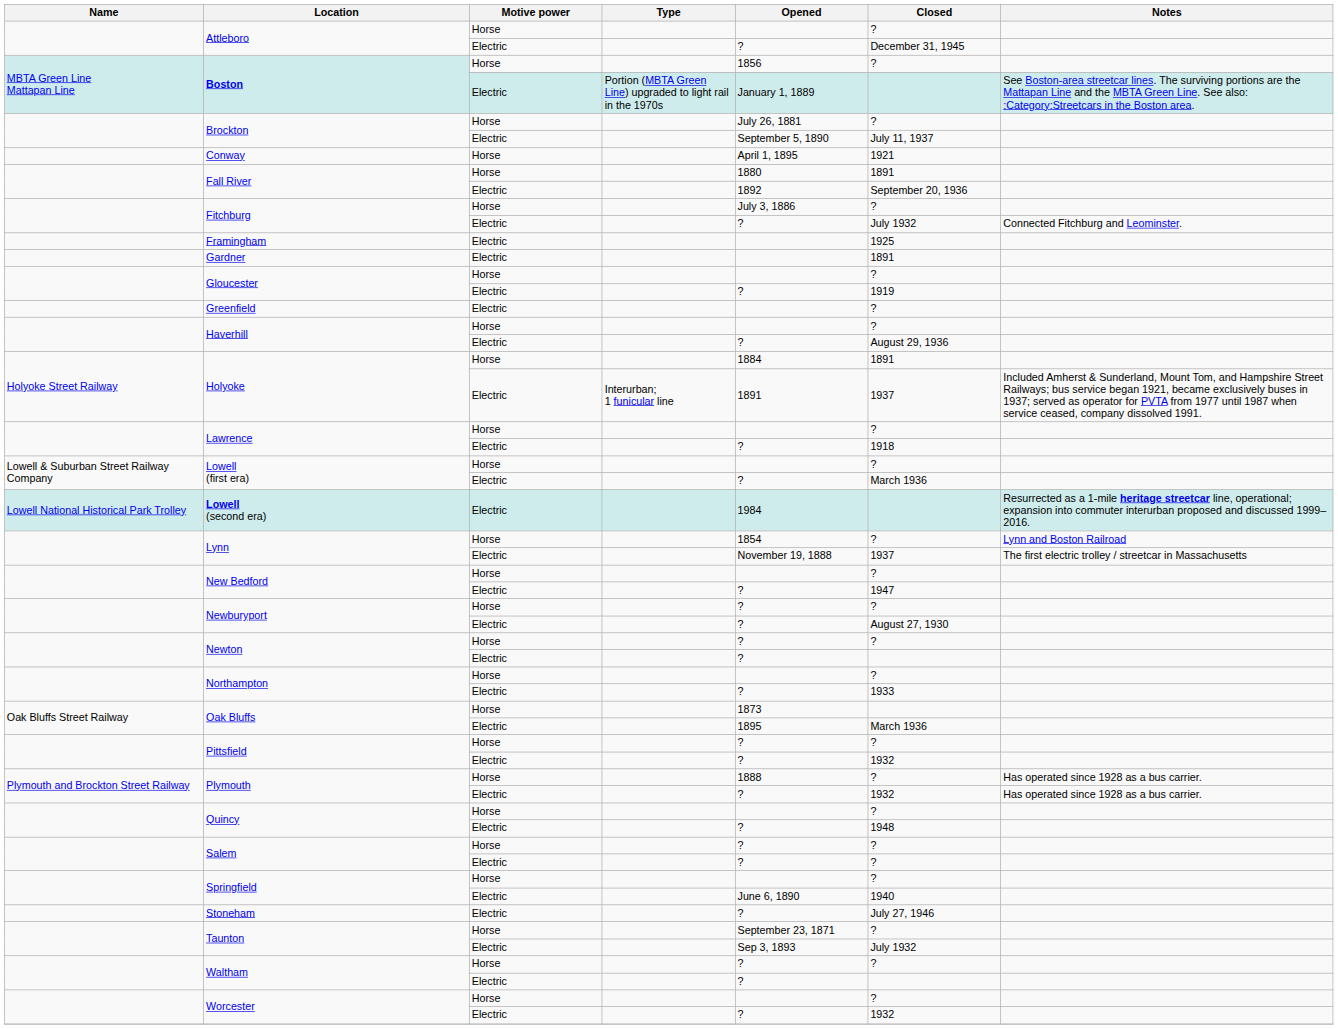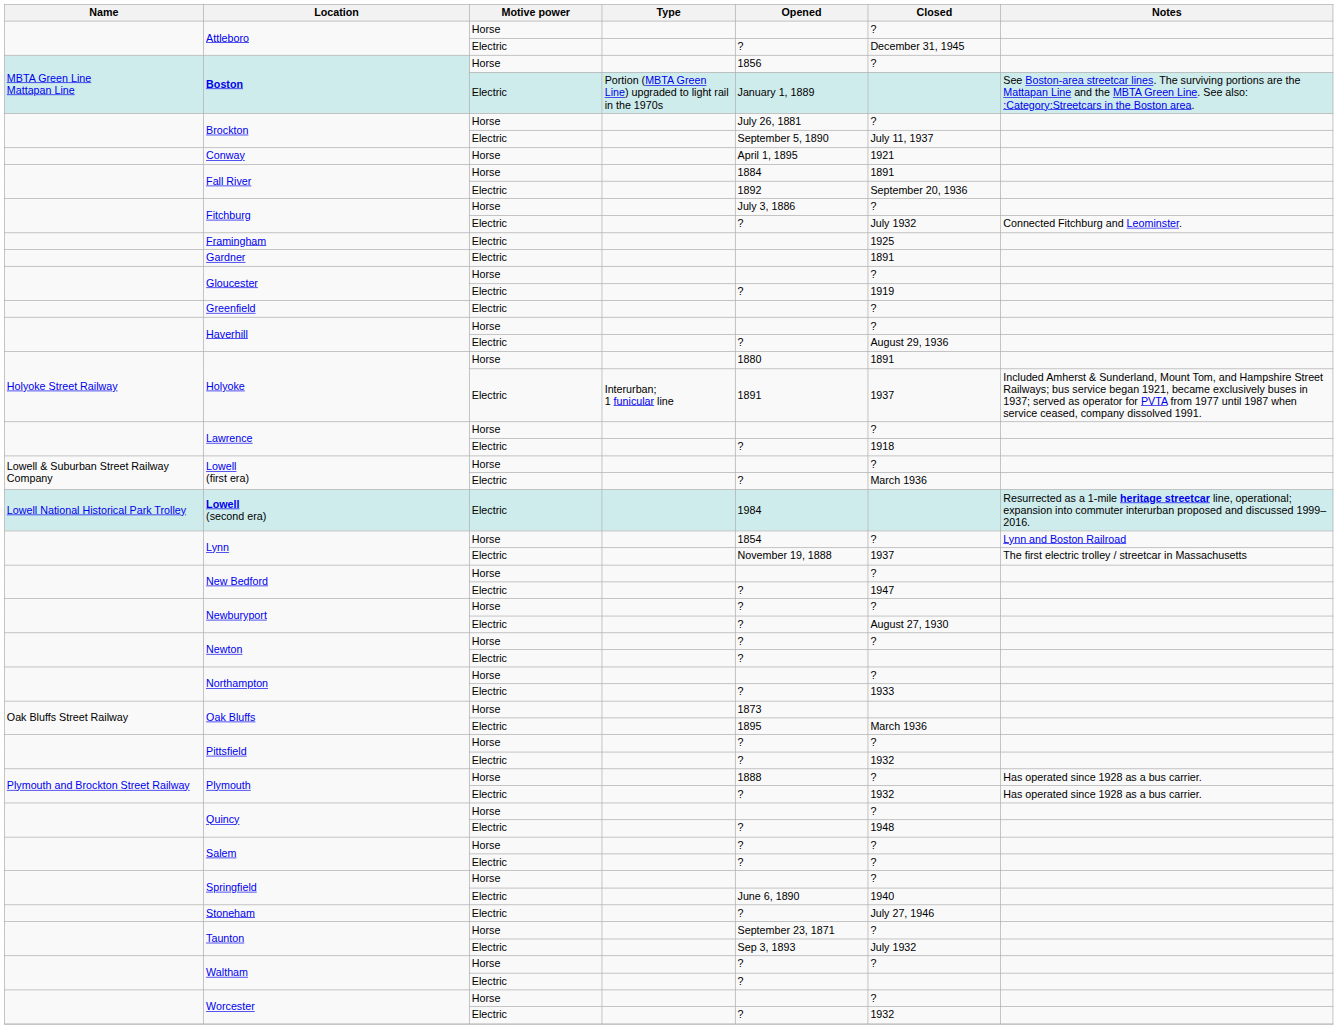Fall River / Horse | Opened: 1880 -> 1884
Holyoke / Horse | Opened: 1884 -> 1880
